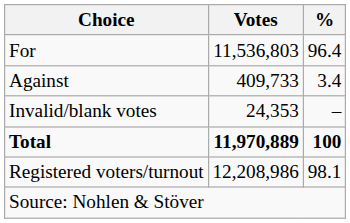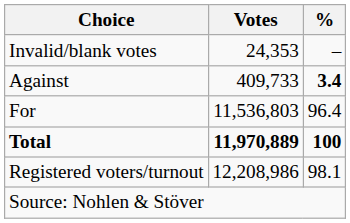rows swapped: For <-> Invalid/blank votes
Against | %: normal -> bold
